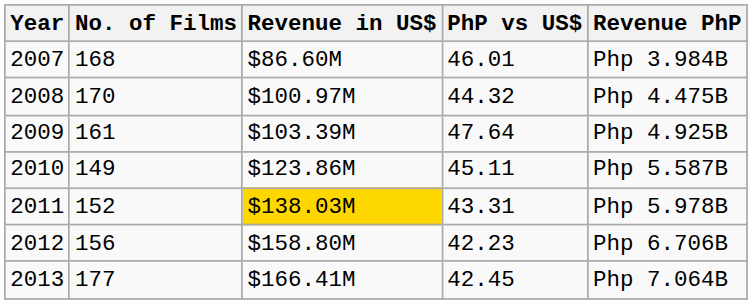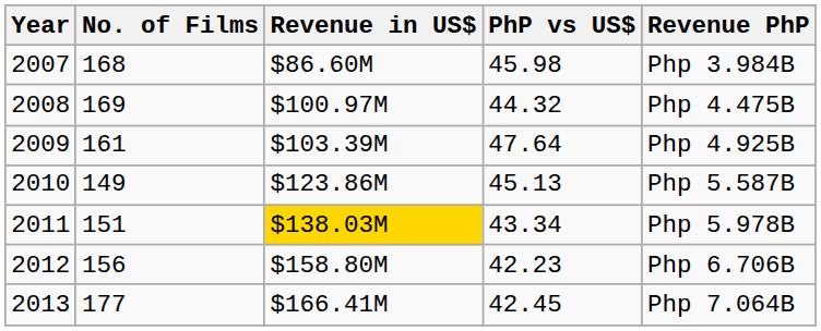2007 | PhP vs US$: 46.01 -> 45.98
2008 | No. of Films: 170 -> 169
2010 | PhP vs US$: 45.11 -> 45.13
2011 | No. of Films: 152 -> 151
2011 | PhP vs US$: 43.31 -> 43.34
